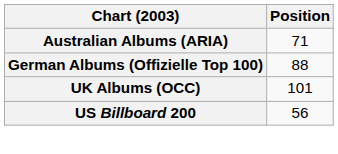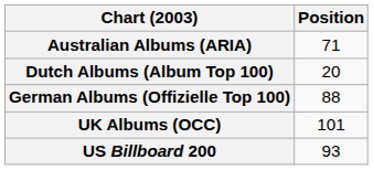+ row: Dutch Albums (Album Top 100) | 20
US Billboard 200 | Position: 56 -> 93
